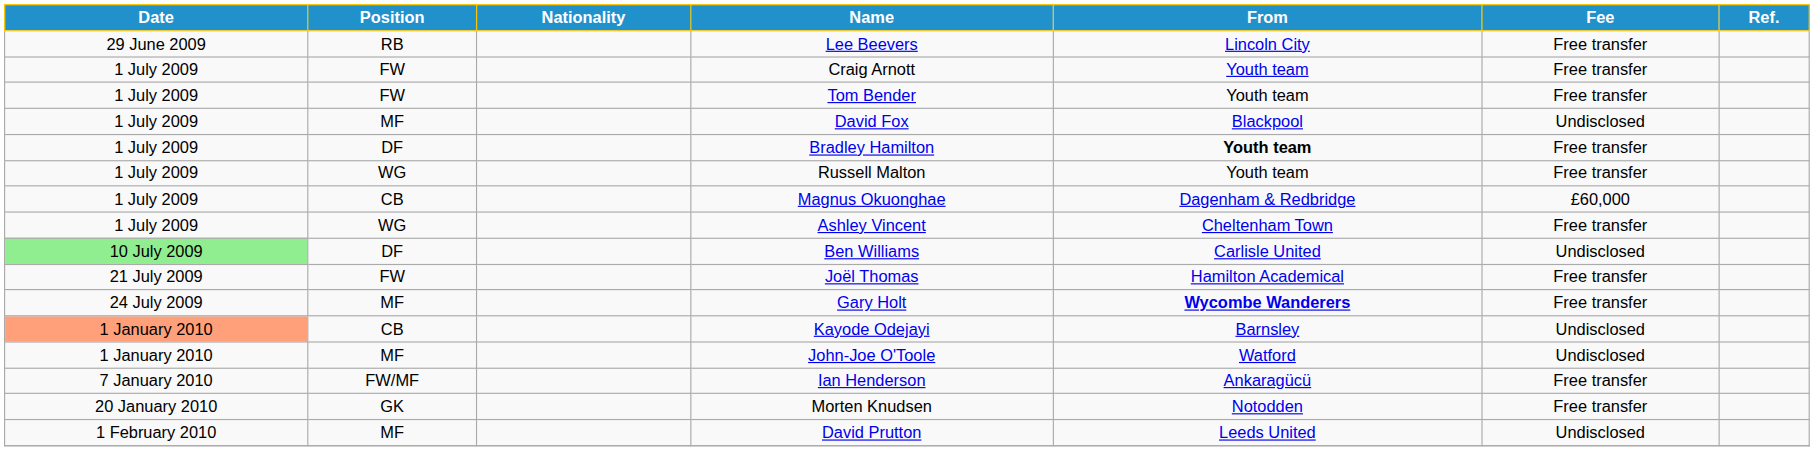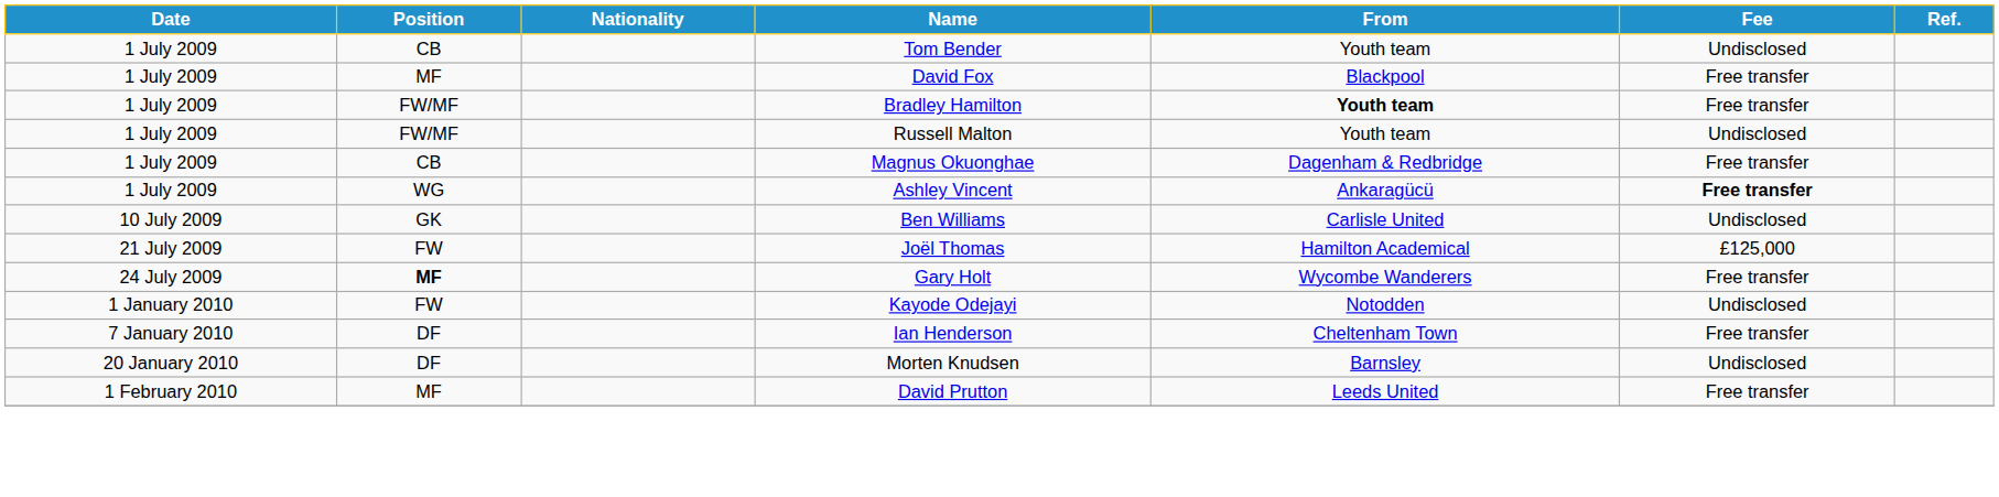- row: 29 June 2009 | RB | Lee Beevers | Lincoln City | Free transfer
- row: 1 July 2009 | FW | Craig Arnott | Youth team | Free transfer
Tom Bender | Position: FW -> CB
Tom Bender | Fee: Free transfer -> Undisclosed
David Fox | Fee: Undisclosed -> Free transfer
Bradley Hamilton | Position: DF -> FW/MF
Russell Malton | Position: WG -> FW/MF
Russell Malton | Fee: Free transfer -> Undisclosed
Magnus Okuonghae | Fee: £60,000 -> Free transfer
Ashley Vincent | From: Cheltenham Town -> Ankaragücü
Ashley Vincent | Fee: normal -> bold
Ben Williams | Date: lightgreen background -> no background
Ben Williams | Position: DF -> GK
Joël Thomas | Fee: Free transfer -> £125,000
Gary Holt | Position: normal -> bold
Gary Holt | From: bold -> normal
Kayode Odejayi | Date: lightsalmon background -> no background
Kayode Odejayi | Position: CB -> FW
Kayode Odejayi | From: Barnsley -> Notodden
- row: 1 January 2010 | MF | John-Joe O'Toole | Watford | Undisclosed
Ian Henderson | Position: FW/MF -> DF
Ian Henderson | From: Ankaragücü -> Cheltenham Town
Morten Knudsen | Position: GK -> DF
Morten Knudsen | From: Notodden -> Barnsley
Morten Knudsen | Fee: Free transfer -> Undisclosed
David Prutton | Fee: Undisclosed -> Free transfer
